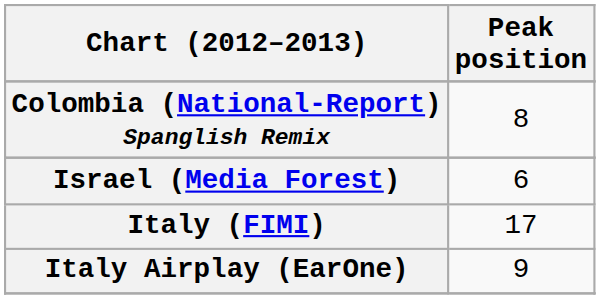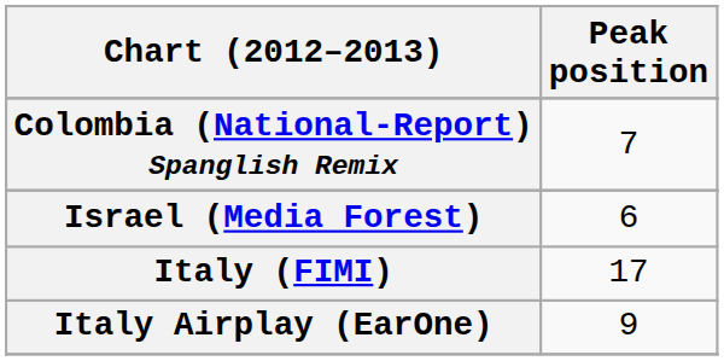Colombia (National-Report) Spanglish Remix | Peak position: 8 -> 7
